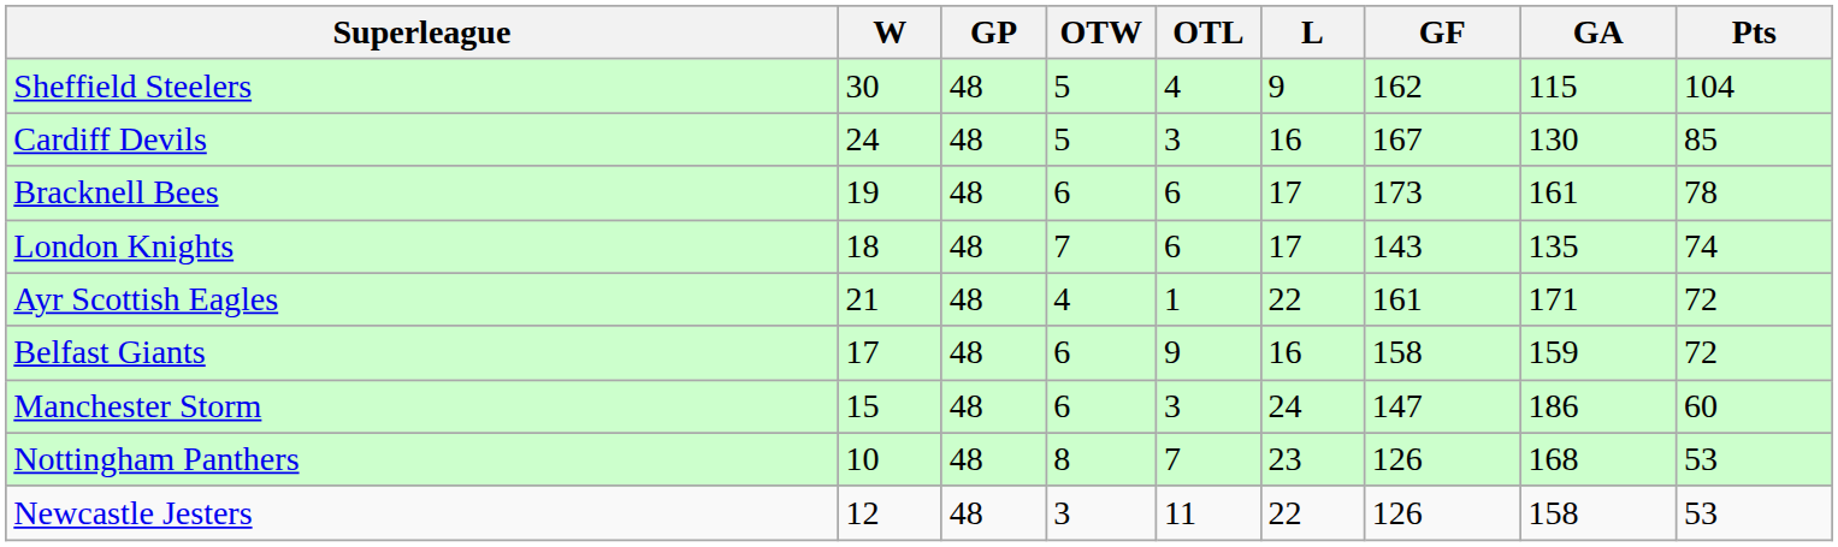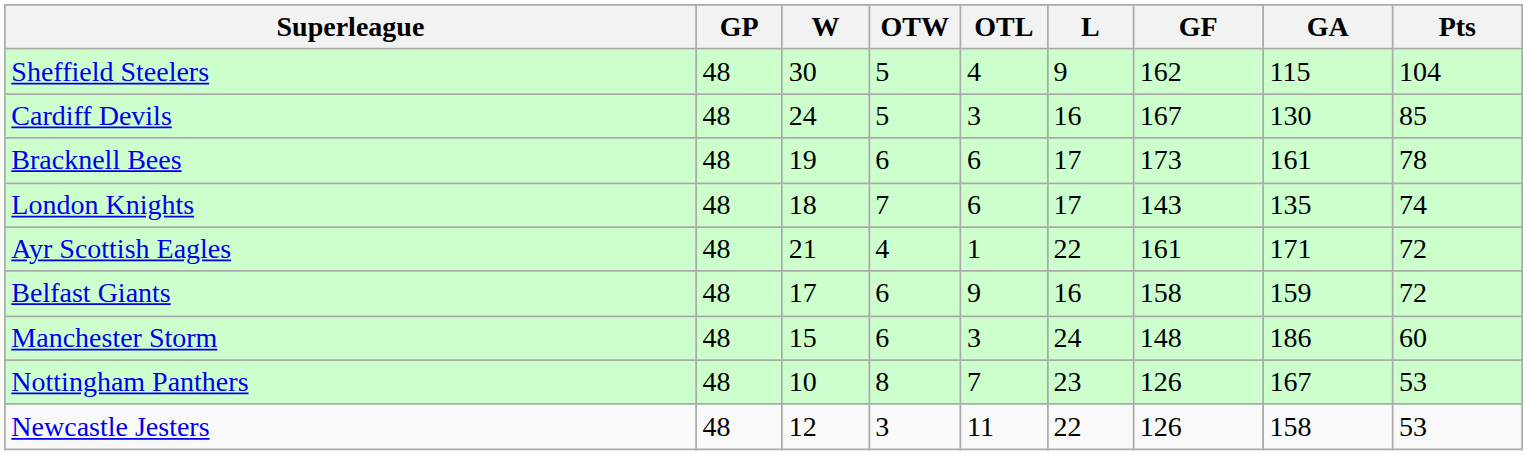columns swapped: GP <-> W
Manchester Storm | GF: 147 -> 148
Nottingham Panthers | GA: 168 -> 167
